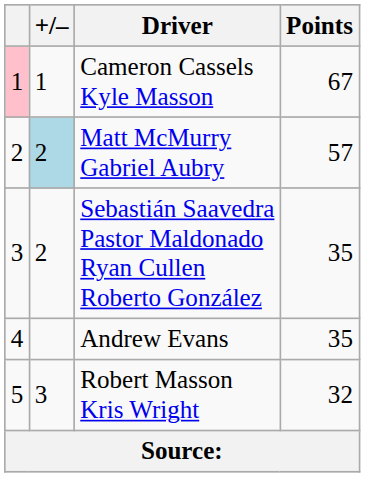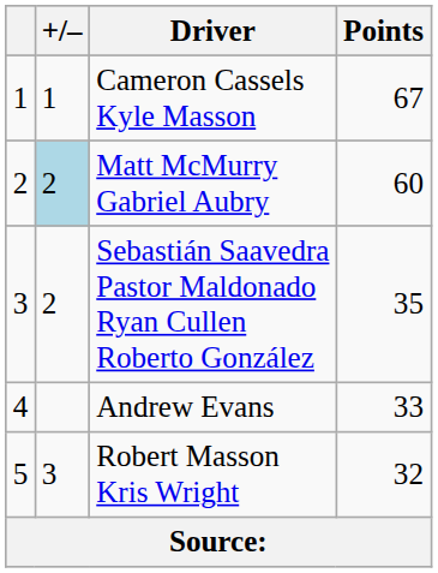Cameron Cassels Kyle Masson | column 1: pink background -> no background
Matt McMurry Gabriel Aubry | Points: 57 -> 60
Andrew Evans | Points: 35 -> 33
